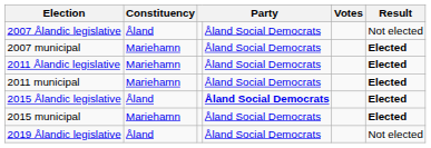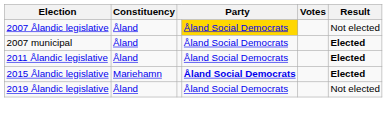2007 Ålandic legislative | column 4: no background -> gold background
2007 municipal | Constituency: Mariehamn -> Åland
2011 Ålandic legislative | Constituency: Mariehamn -> Åland
- row: 2011 municipal | Mariehamn | Åland Social Democrats | Elected
2015 Ålandic legislative | Constituency: Åland -> Mariehamn
- row: 2015 municipal | Mariehamn | Åland Social Democrats | Elected
